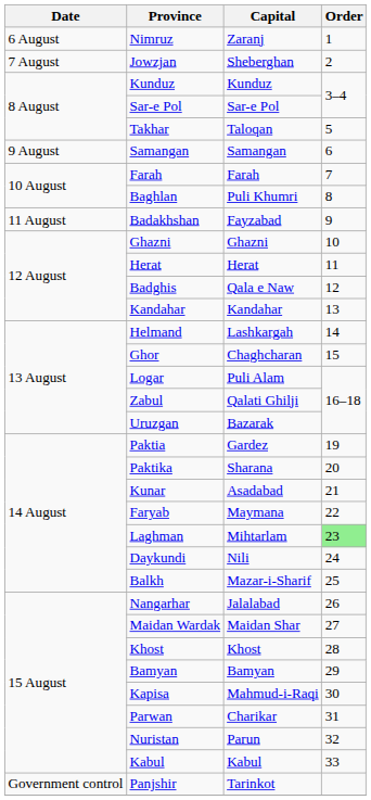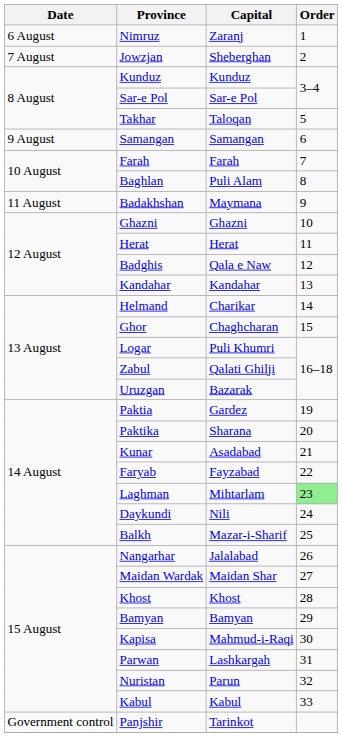Baghlan | Capital: Puli Khumri -> Puli Alam
Badakhshan | Capital: Fayzabad -> Maymana
Helmand | Capital: Lashkargah -> Charikar
Logar | Capital: Puli Alam -> Puli Khumri
Faryab | Capital: Maymana -> Fayzabad
Parwan | Capital: Charikar -> Lashkargah
